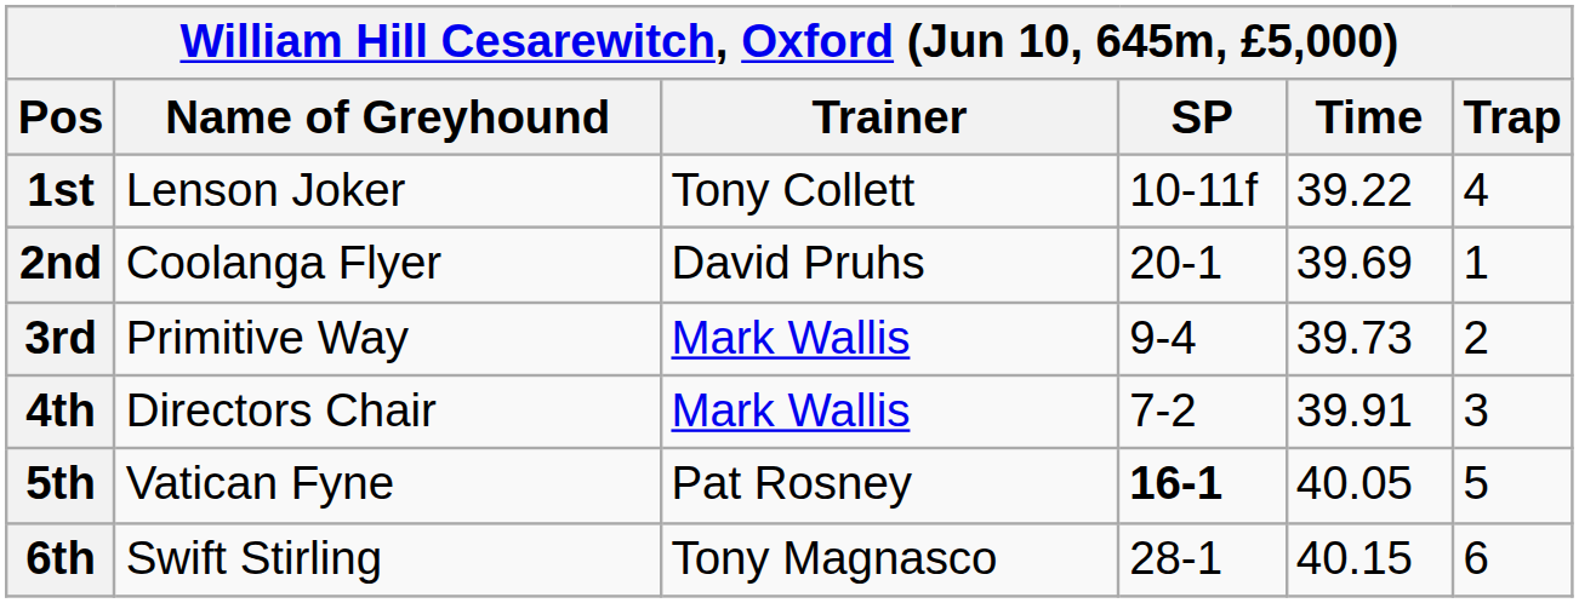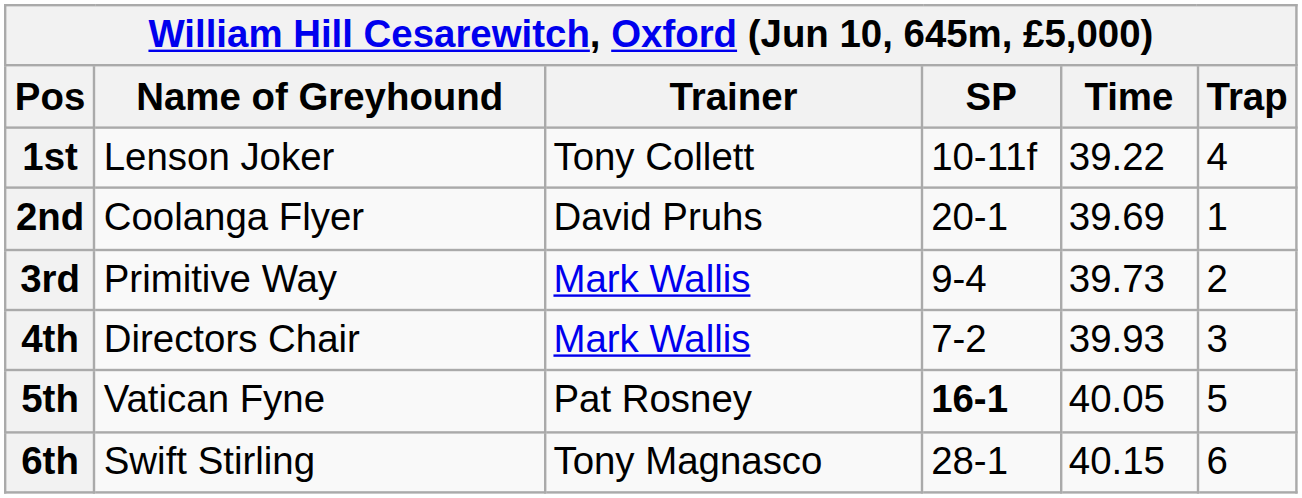4th | Time: 39.91 -> 39.93
